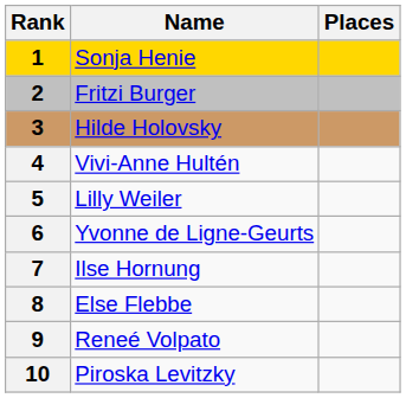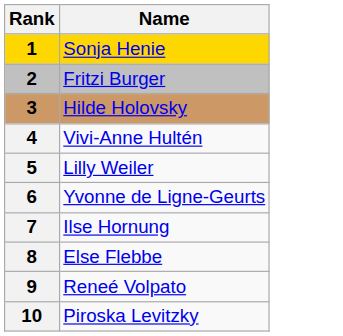- column: Places
